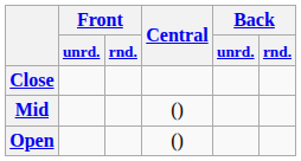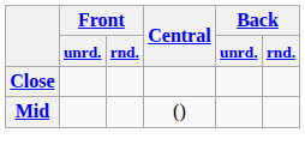- row: Open | ()
